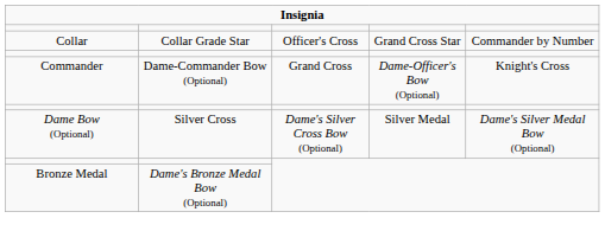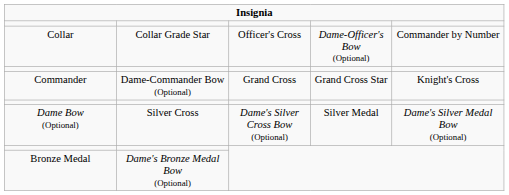Collar | column 4: Grand Cross Star -> Dame-Officer's Bow (Optional)
Commander | column 4: Dame-Officer's Bow (Optional) -> Grand Cross Star
